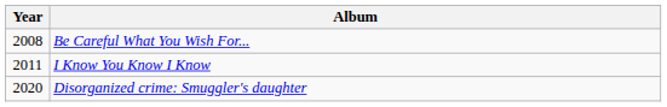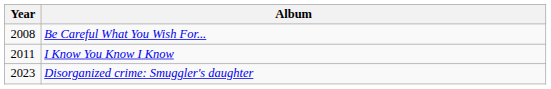Disorganized crime: Smuggler's daughter | Year: 2020 -> 2023
